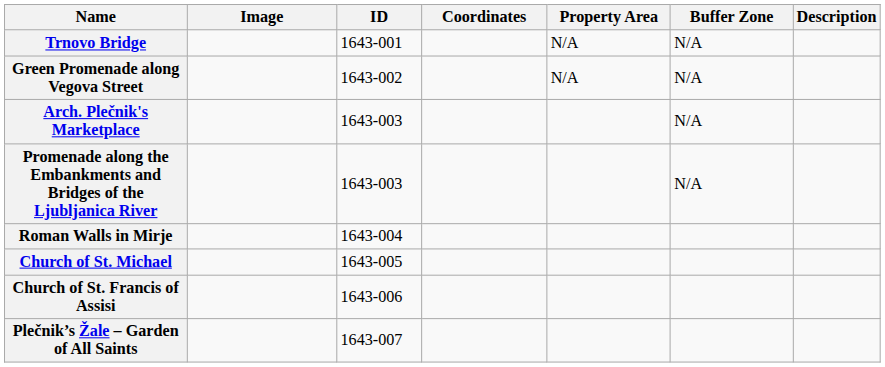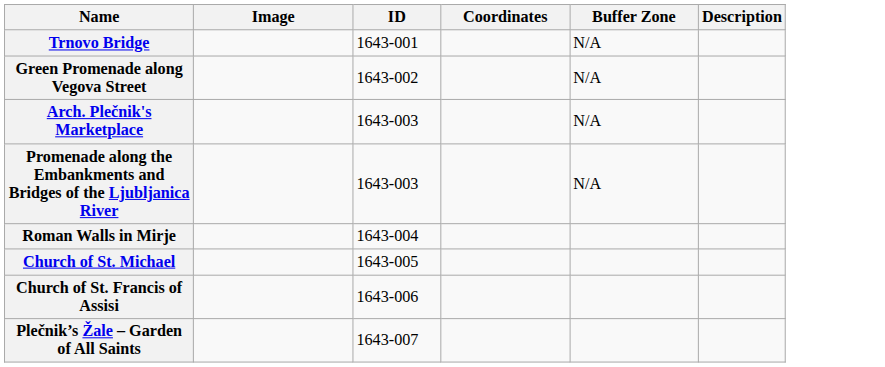- column: Property Area | N/A | N/A
